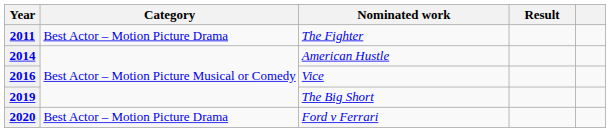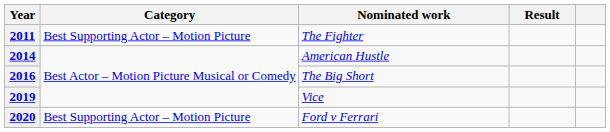2011 | Category: Best Actor – Motion Picture Drama -> Best Supporting Actor – Motion Picture
2016 | Nominated work: Vice -> The Big Short
2019 | Nominated work: The Big Short -> Vice
2020 | Category: Best Actor – Motion Picture Drama -> Best Supporting Actor – Motion Picture
